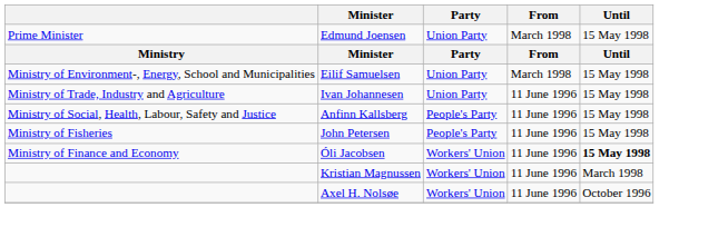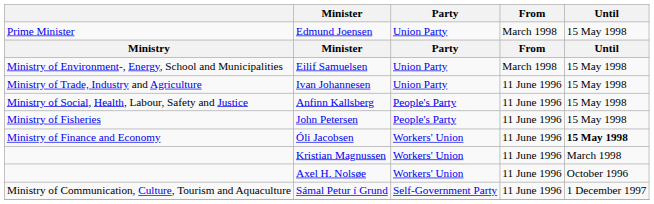+ row: Ministry of Communication, Culture, Tourism and Aquaculture | Sámal Petur í Grund | Self-Government Party | 11 June 1996 | 1 December 1997
